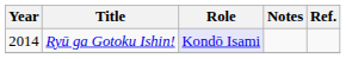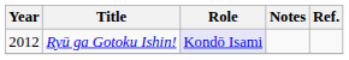Ryū ga Gotoku Ishin! | Year: 2014 -> 2012
